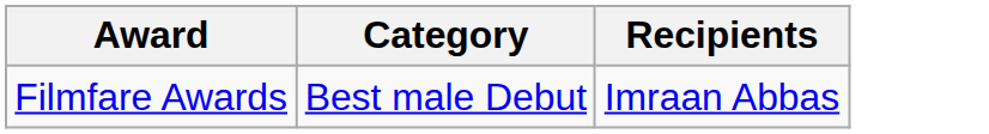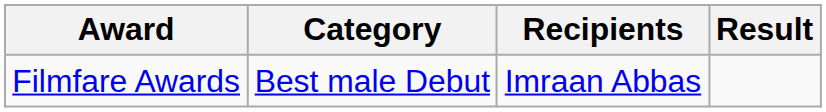+ column: Result
